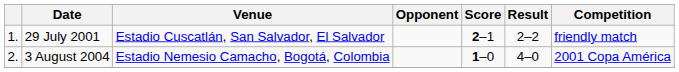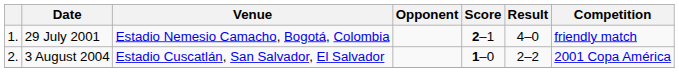29 July 2001 | Venue: Estadio Cuscatlán, San Salvador, El Salvador -> Estadio Nemesio Camacho, Bogotá, Colombia
29 July 2001 | Result: 2–2 -> 4–0
3 August 2004 | Venue: Estadio Nemesio Camacho, Bogotá, Colombia -> Estadio Cuscatlán, San Salvador, El Salvador
3 August 2004 | Result: 4–0 -> 2–2
